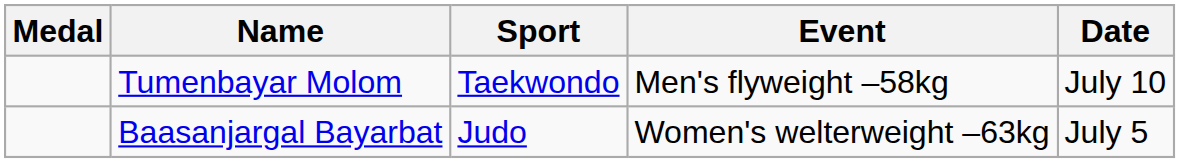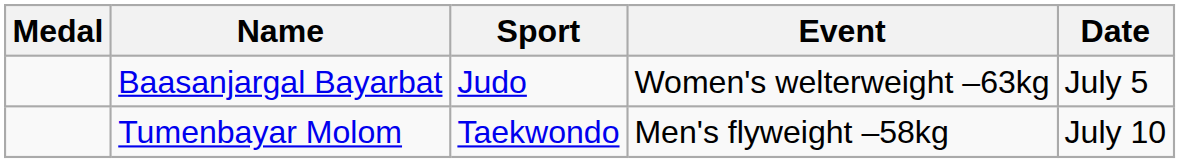rows swapped: Tumenbayar Molom <-> Baasanjargal Bayarbat
